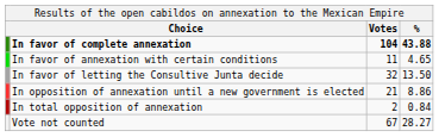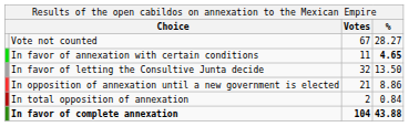rows swapped: In favor of complete annexation <-> Vote not counted
In favor of annexation with certain conditions | column 4: normal -> bold
